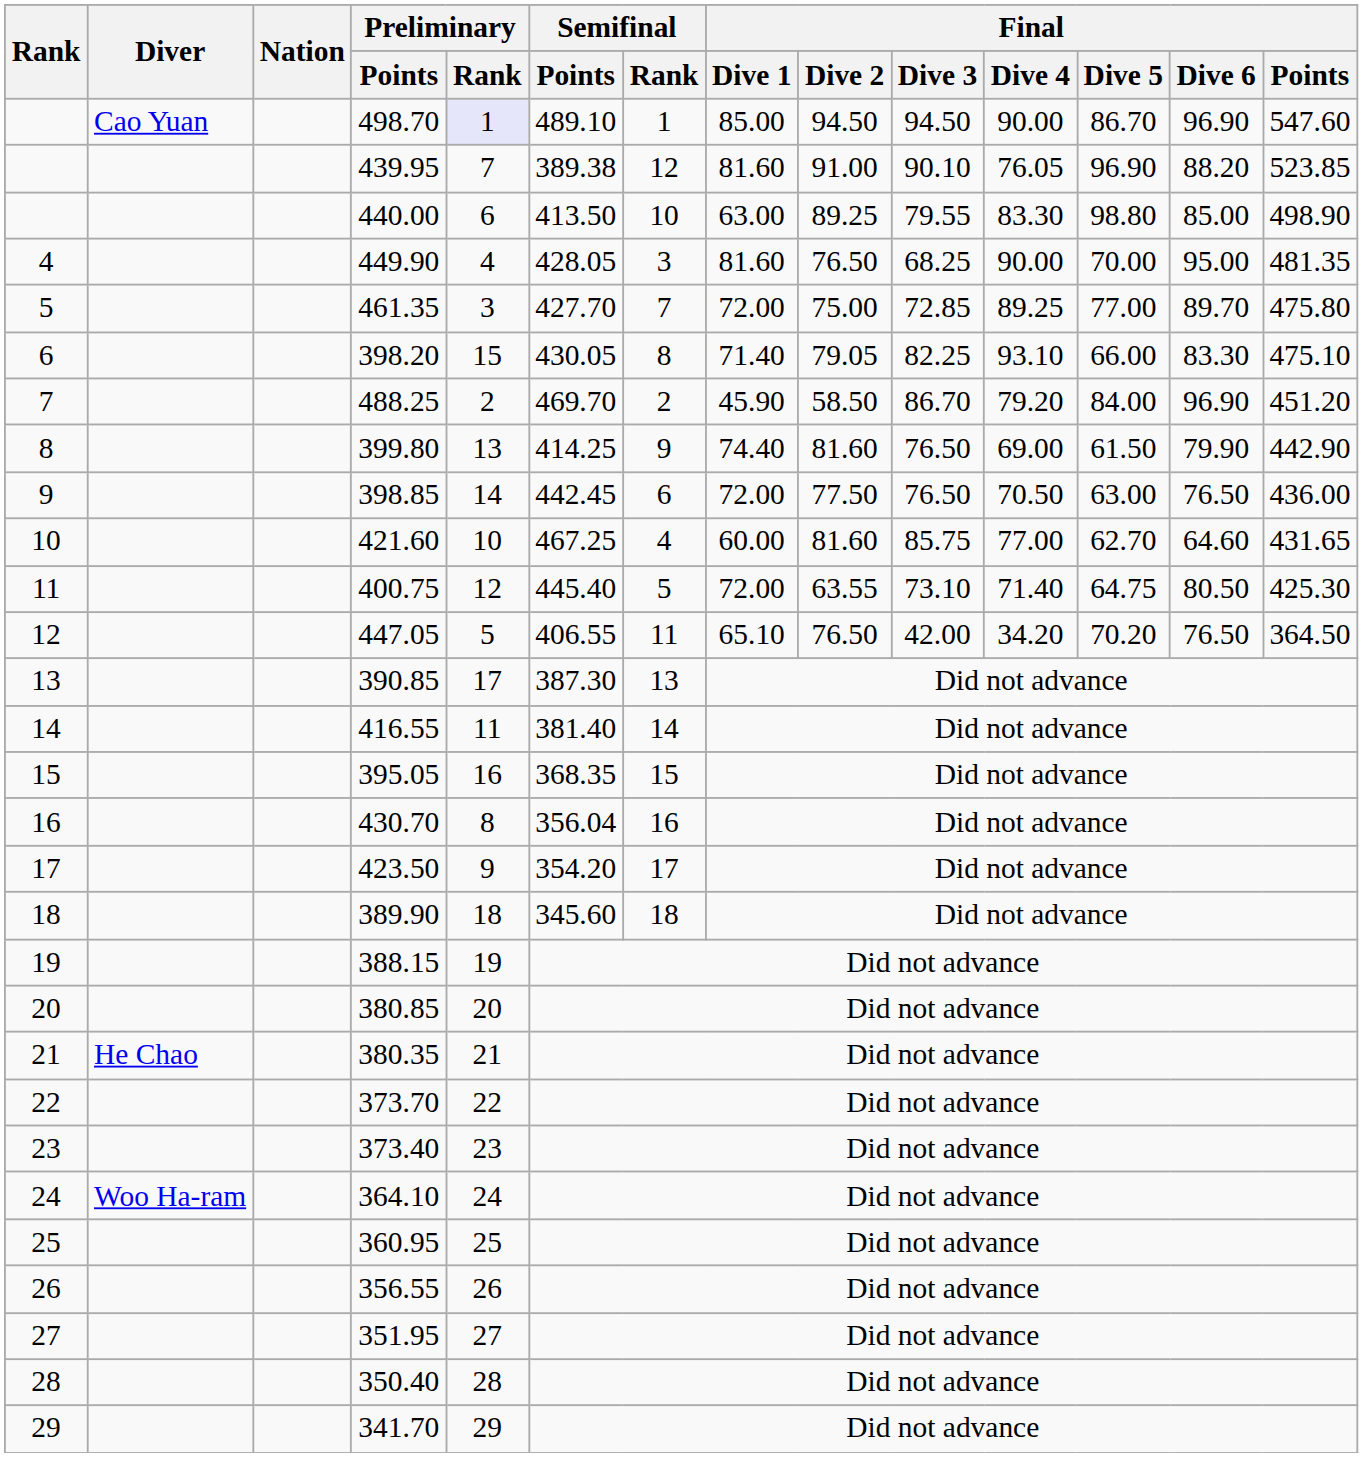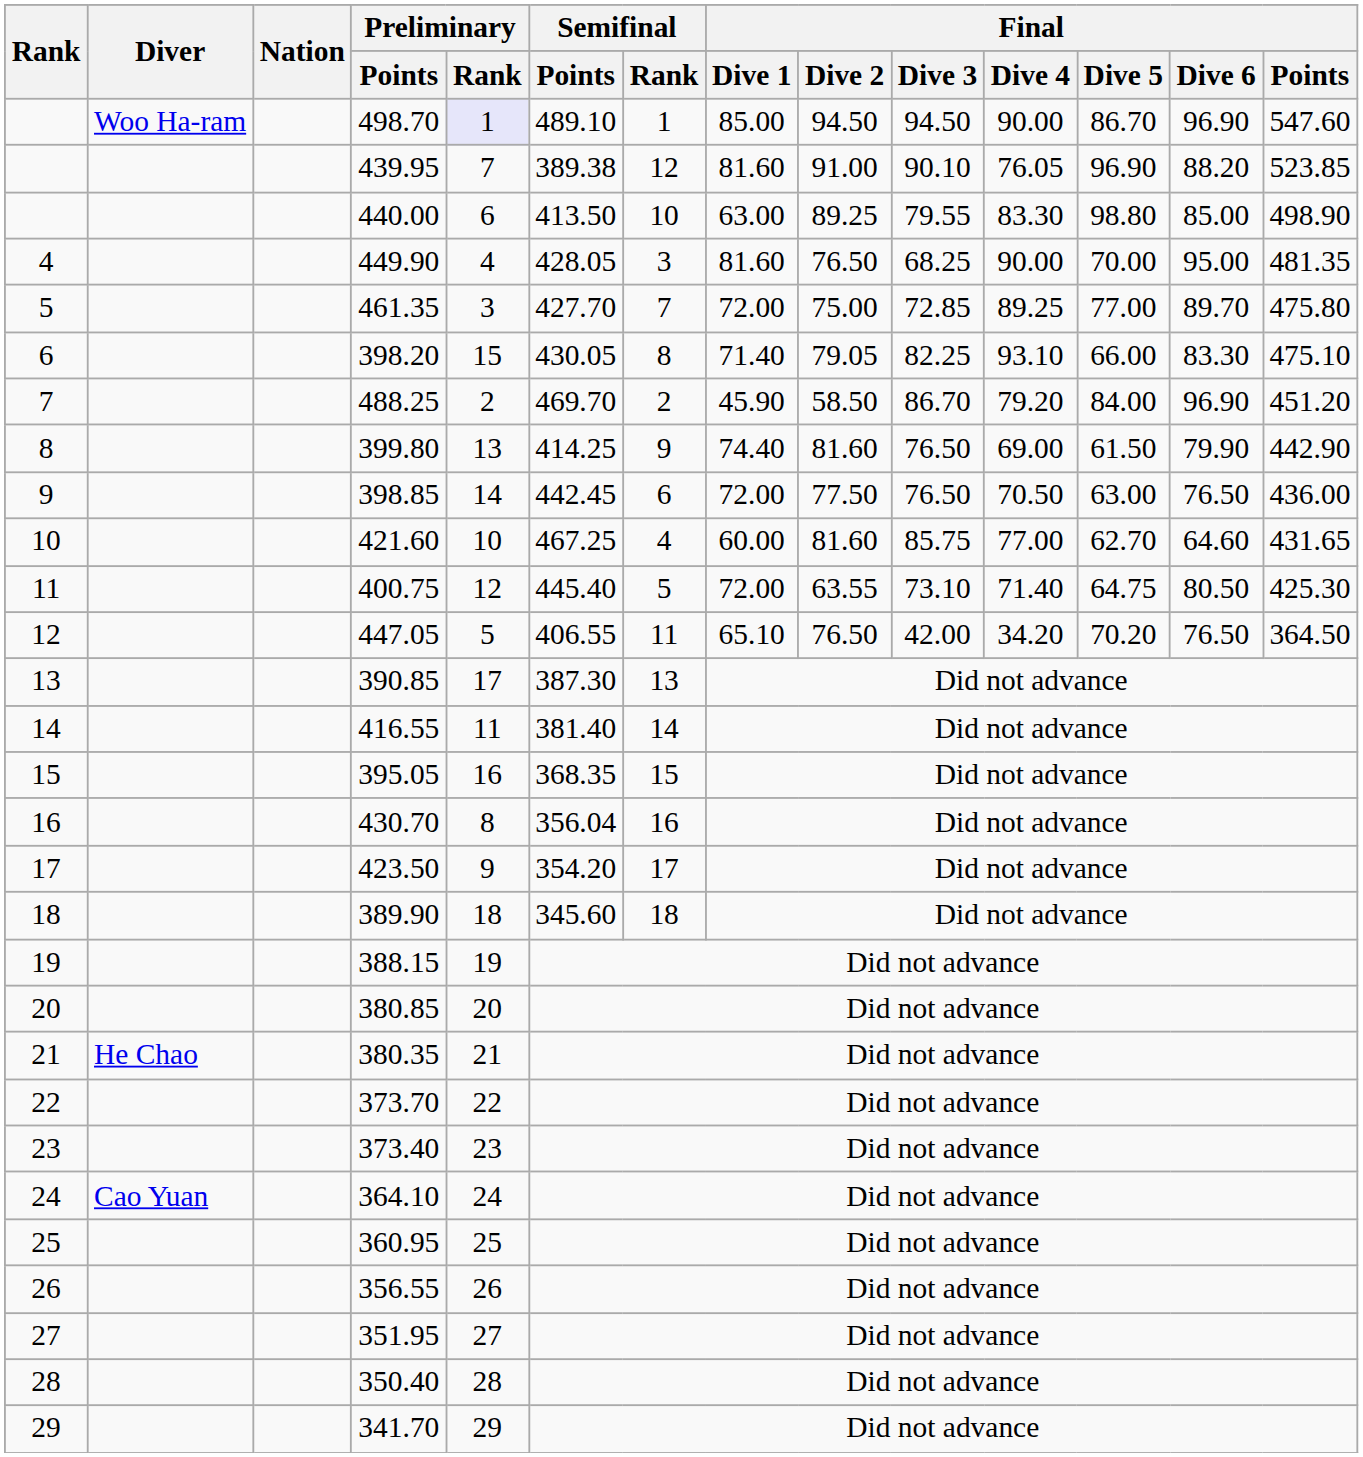498.70 | Diver: Cao Yuan -> Woo Ha-ram
364.10 | Diver: Woo Ha-ram -> Cao Yuan
